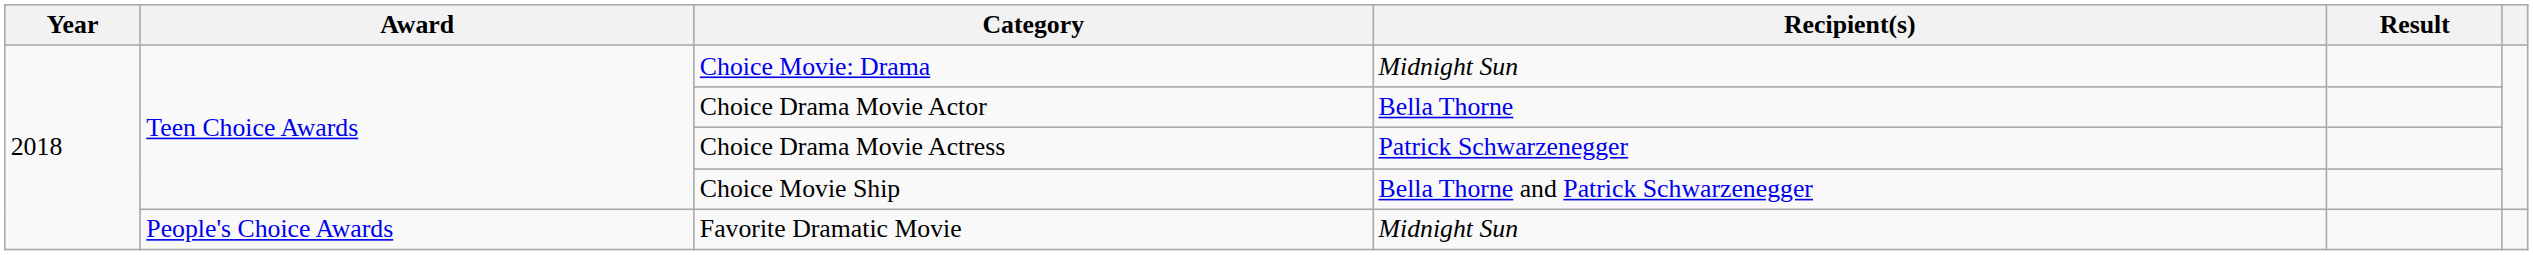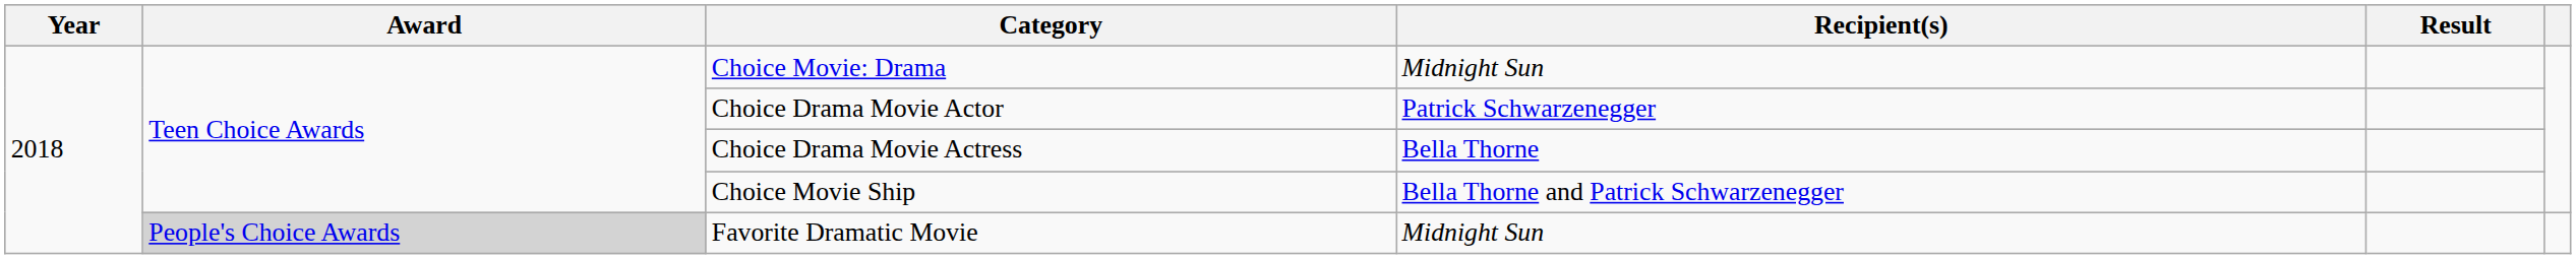Choice Drama Movie Actor | Recipient(s): Bella Thorne -> Patrick Schwarzenegger
Choice Drama Movie Actress | Recipient(s): Patrick Schwarzenegger -> Bella Thorne
Favorite Dramatic Movie | Award: no background -> lightgrey background
